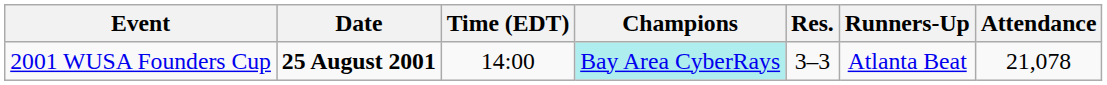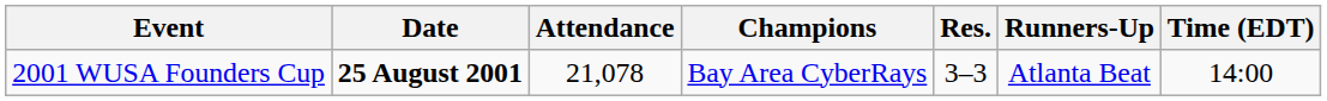columns swapped: Time (EDT) <-> Attendance
2001 WUSA Founders Cup | Champions: paleturquoise background -> no background
